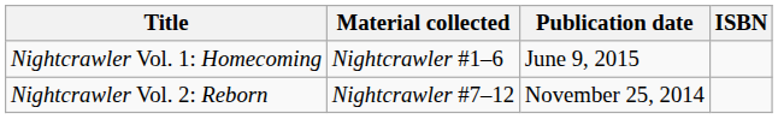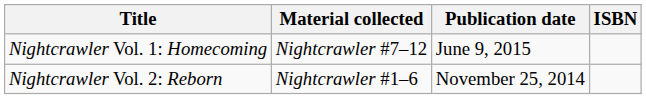Nightcrawler Vol. 1: Homecoming | Material collected: Nightcrawler #1–6 -> Nightcrawler #7–12
Nightcrawler Vol. 2: Reborn | Material collected: Nightcrawler #7–12 -> Nightcrawler #1–6
